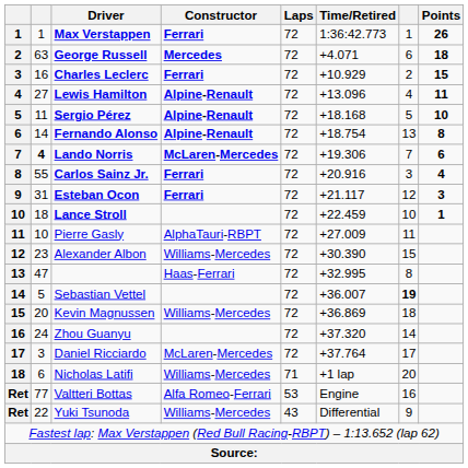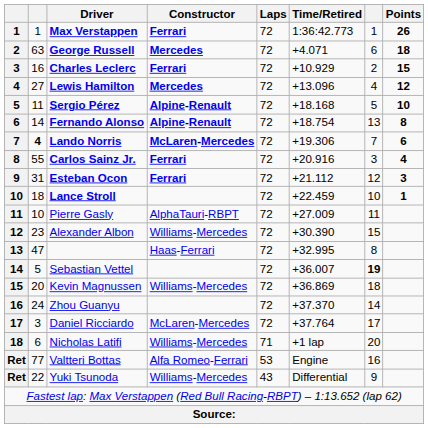Lewis Hamilton | Constructor: Alpine-Renault -> Mercedes
Lewis Hamilton | Points: 11 -> 12
Esteban Ocon | Time/Retired: +21.117 -> +21.112
Zhou Guanyu | Time/Retired: +37.320 -> +37.370
